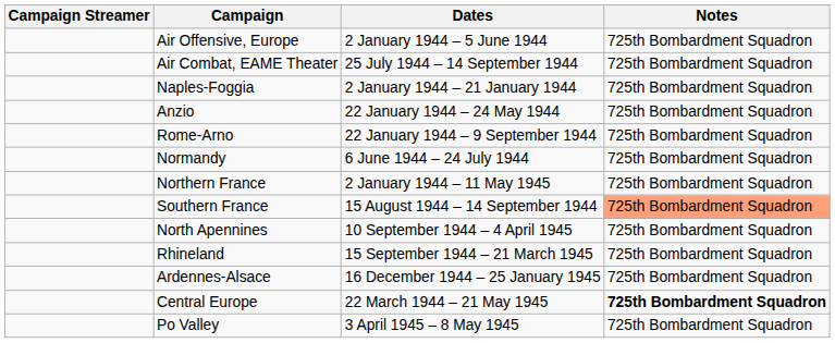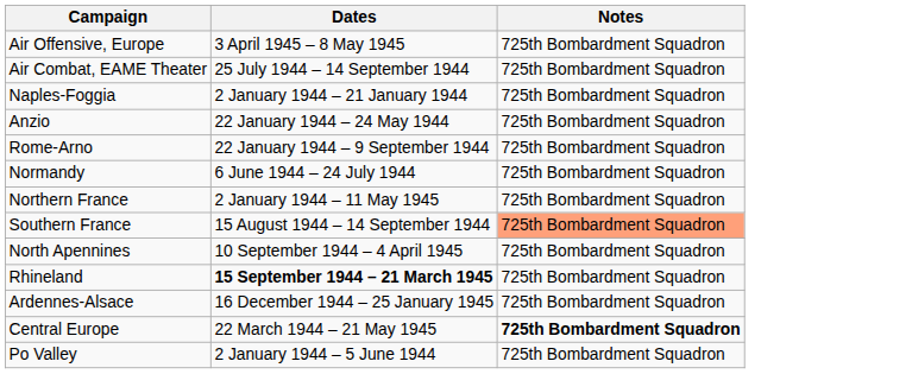- column: Campaign Streamer
Air Offensive, Europe | Dates: 2 January 1944 – 5 June 1944 -> 3 April 1945 – 8 May 1945
Rhineland | Dates: normal -> bold
Po Valley | Dates: 3 April 1945 – 8 May 1945 -> 2 January 1944 – 5 June 1944
